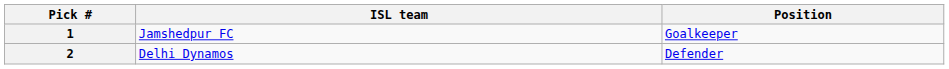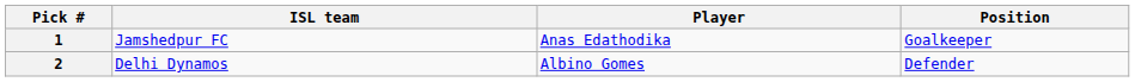+ column: Player | Anas Edathodika | Albino Gomes
